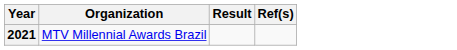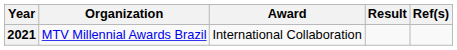+ column: Award | International Collaboration
